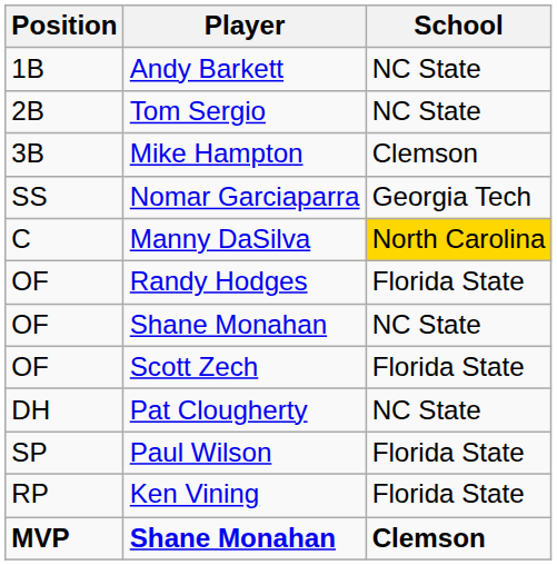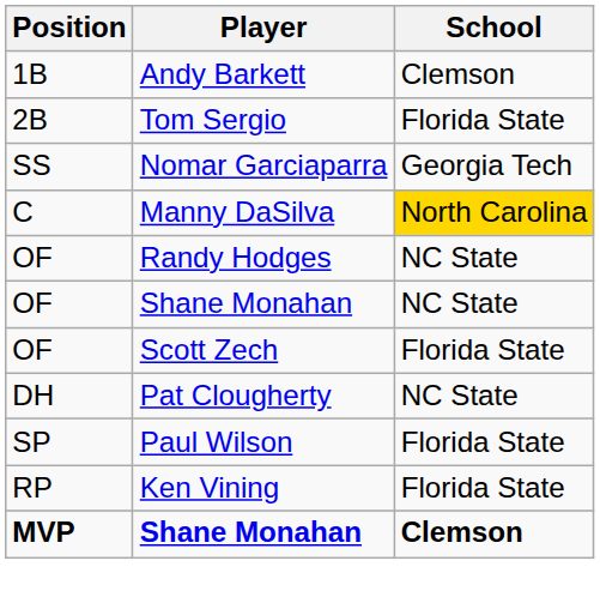Andy Barkett | School: NC State -> Clemson
Tom Sergio | School: NC State -> Florida State
- row: 3B | Mike Hampton | Clemson
Randy Hodges | School: Florida State -> NC State
